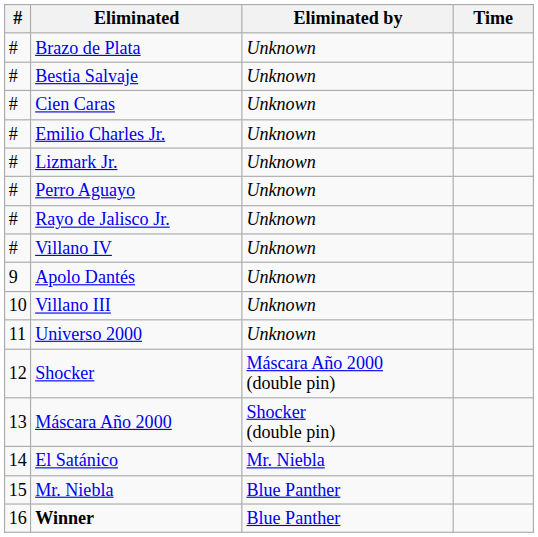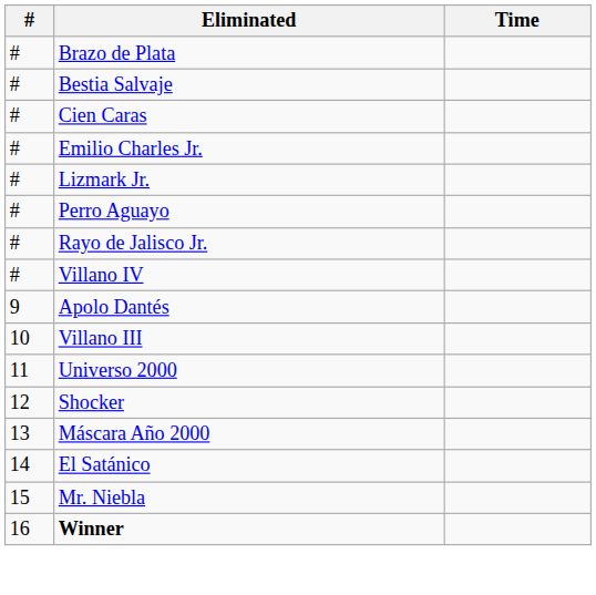- column: Eliminated by | Unknown | Unknown | Unknown | Unknown | Unknown | Unknown | Unknown | Unknown | Unknown | Unknown | Unknown | Máscara Año 2000 (double pin) | Shocker (double pin) | Mr. Niebla | Blue Panther | Blue Panther
